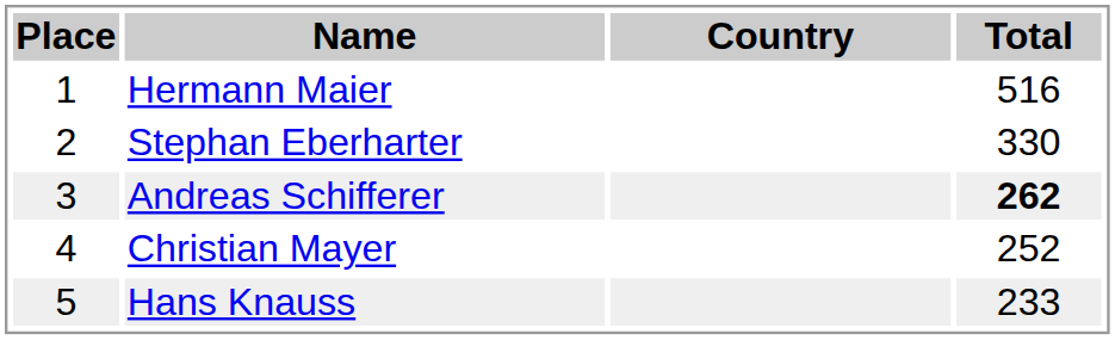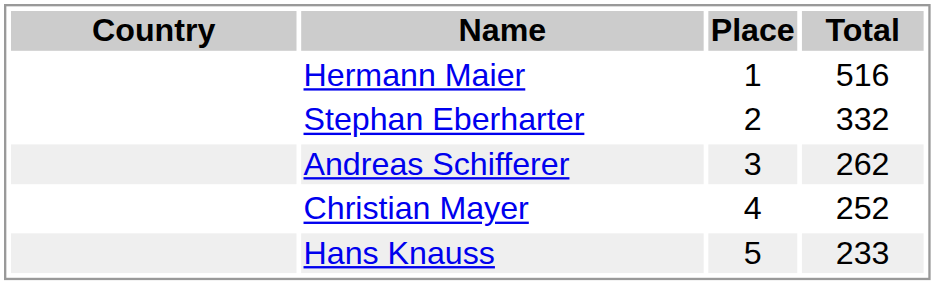columns swapped: Place <-> Country
Stephan Eberharter | Total: 330 -> 332
Andreas Schifferer | Total: bold -> normal
